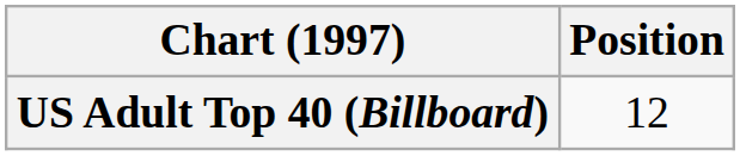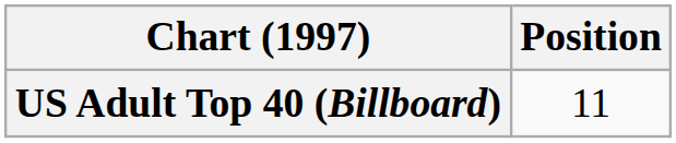US Adult Top 40 (Billboard) | Position: 12 -> 11
